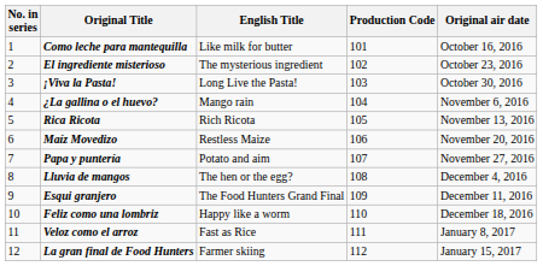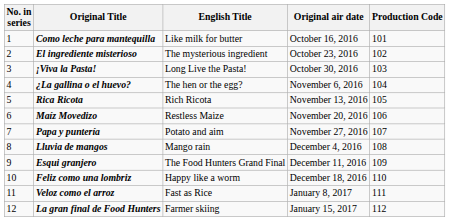columns swapped: Original air date <-> Production Code
¿La gallina o el huevo? | English Title: Mango rain -> The hen or the egg?
Lluvia de mangos | English Title: The hen or the egg? -> Mango rain
